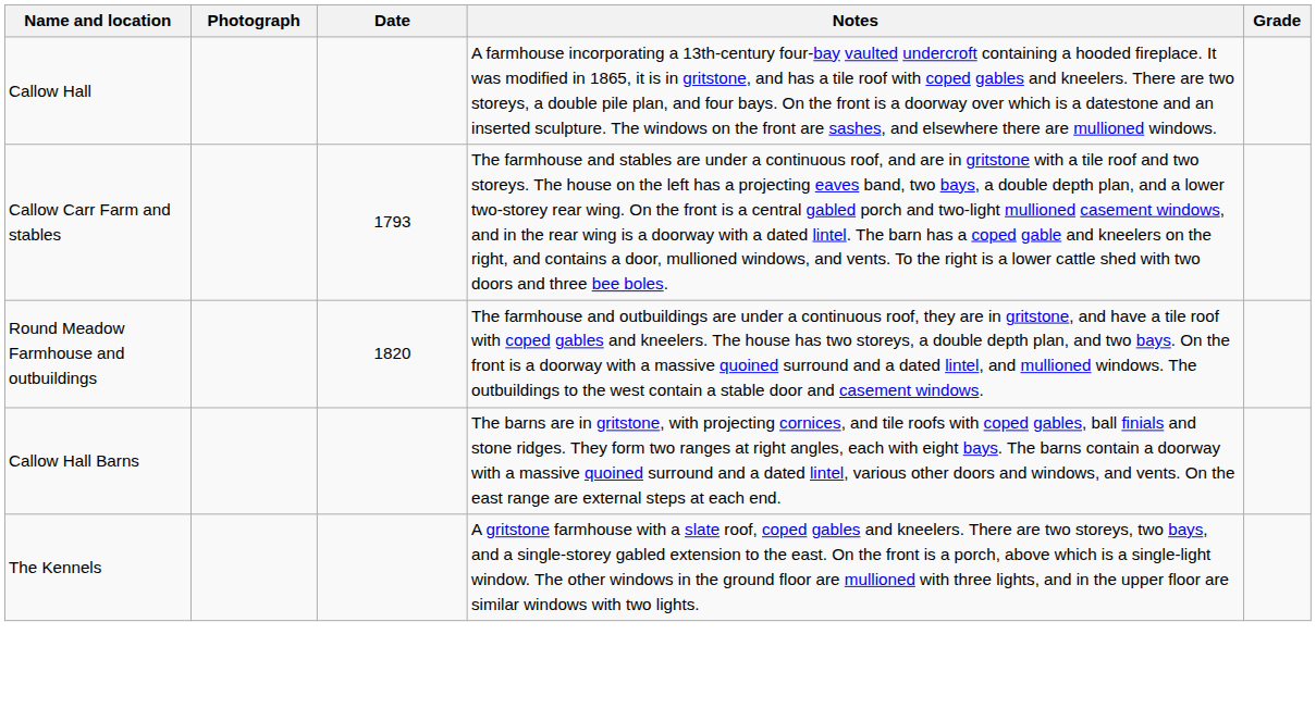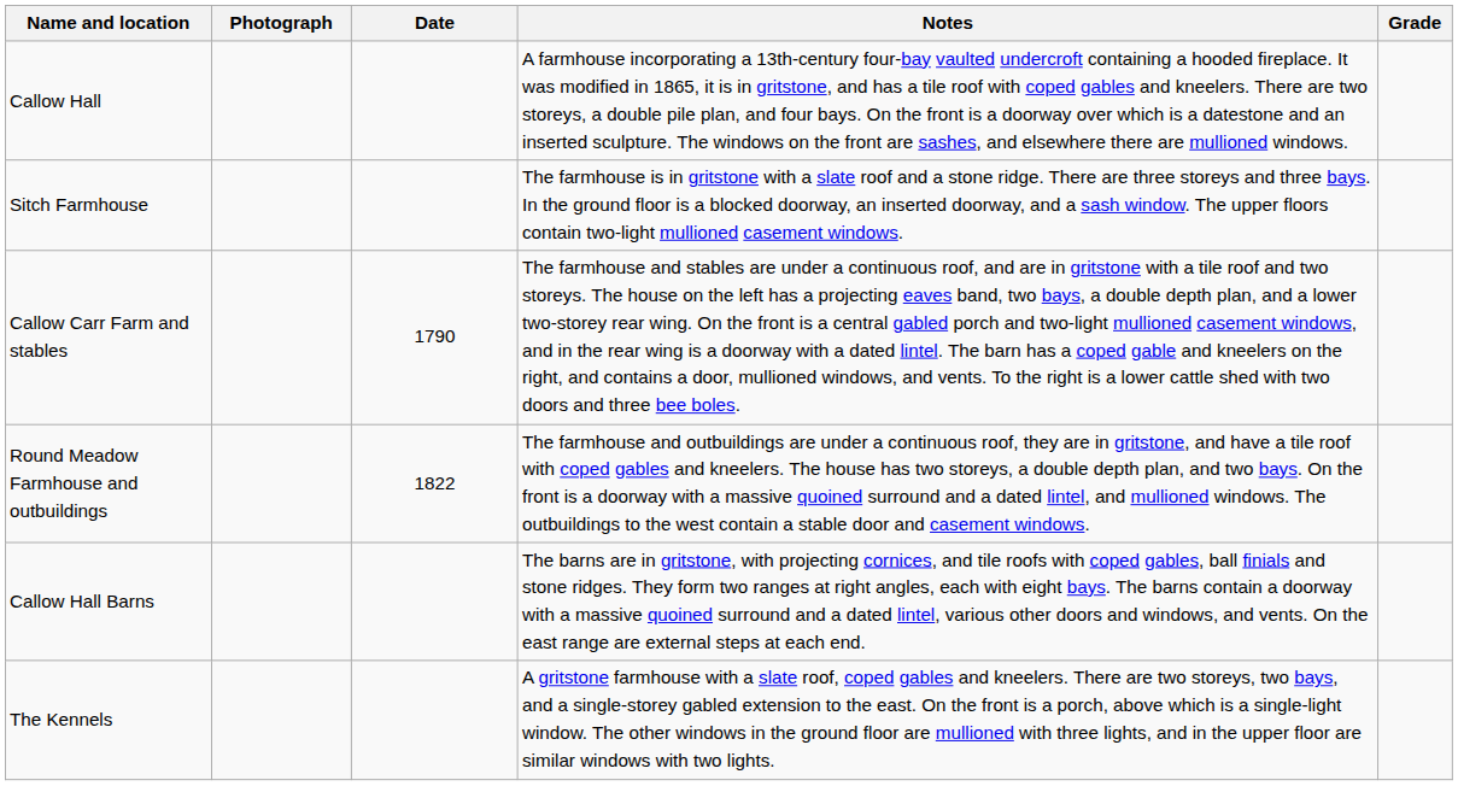+ row: Sitch Farmhouse | The farmhouse is in gritstone with a slate roof and a stone ridge. There are three storeys and three bays. In the ground floor is a blocked doorway, an inserted doorway, and a sash window. The upper floors contain two-light mullioned casement windows.
Callow Carr Farm and stables | Date: 1793 -> 1790
Round Meadow Farmhouse and outbuildings | Date: 1820 -> 1822
